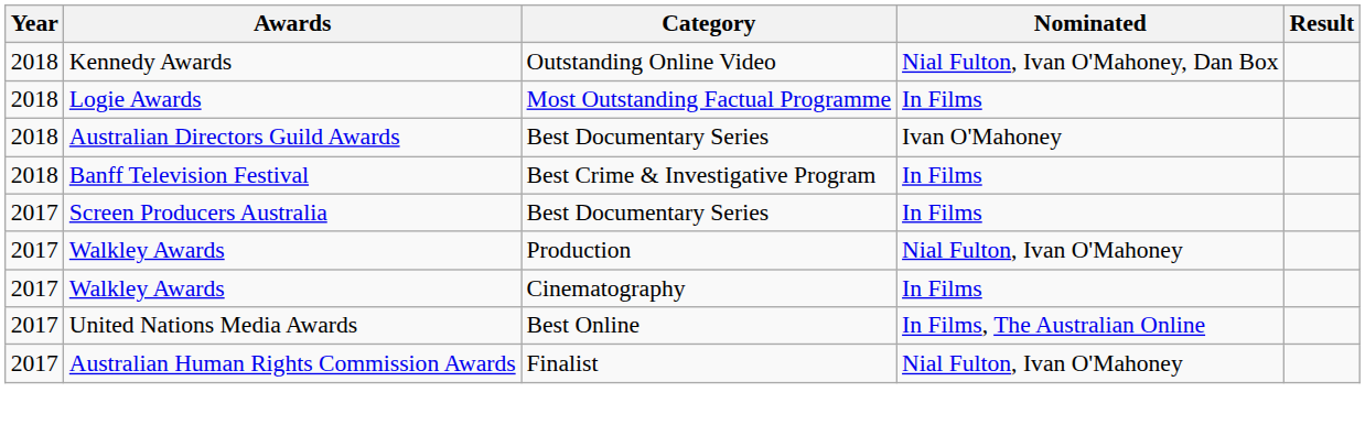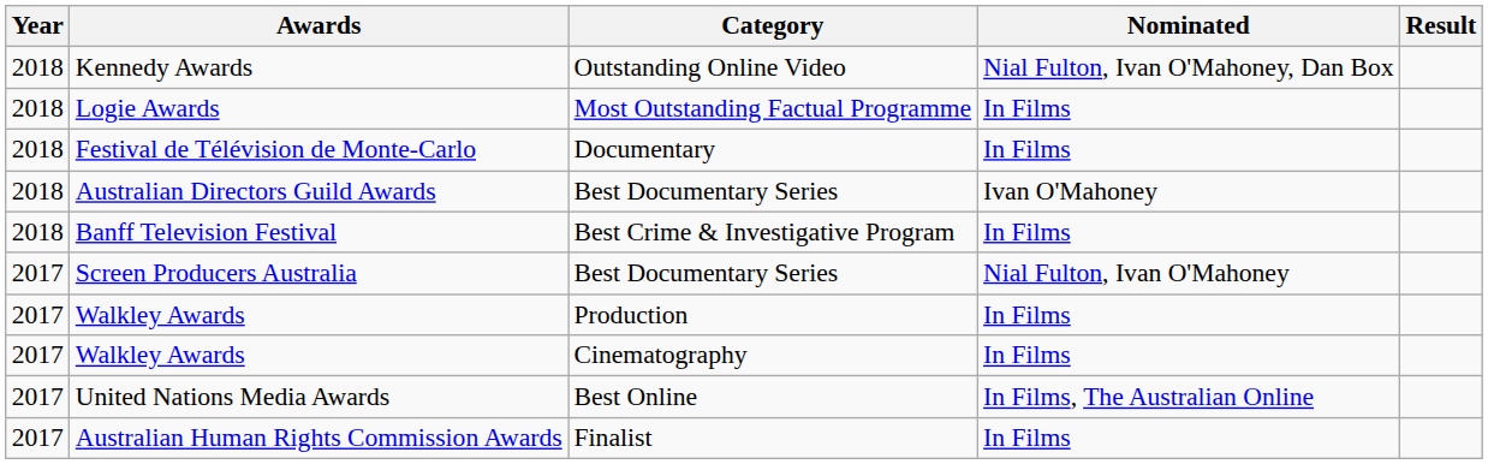+ row: 2018 | Festival de Télévision de Monte-Carlo | Documentary | In Films
Screen Producers Australia | Nominated: In Films -> Nial Fulton, Ivan O'Mahoney
Walkley Awards / Production | Nominated: Nial Fulton, Ivan O'Mahoney -> In Films
Australian Human Rights Commission Awards | Nominated: Nial Fulton, Ivan O'Mahoney -> In Films
